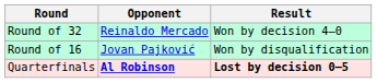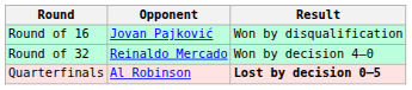rows swapped: Round of 32 <-> Round of 16
Quarterfinals | Opponent: bold -> normal
